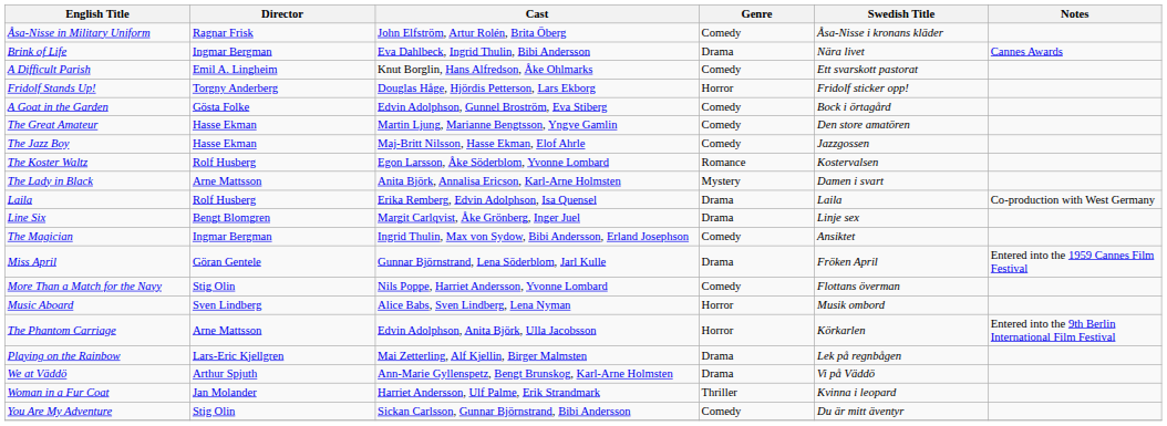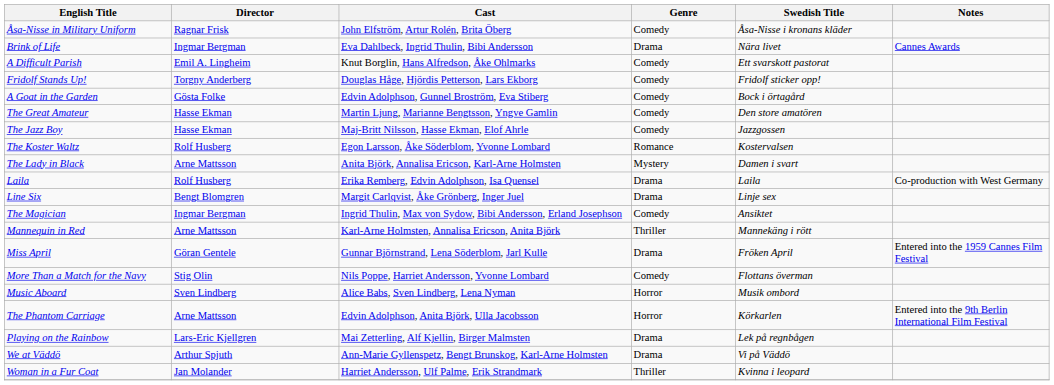Fridolf Stands Up! | Genre: Horror -> Comedy
+ row: Mannequin in Red | Arne Mattsson | Karl-Arne Holmsten, Annalisa Ericson, Anita Björk | Thriller | Mannekäng i rött
- row: You Are My Adventure | Stig Olin | Sickan Carlsson, Gunnar Björnstrand, Bibi Andersson | Comedy | Du är mitt äventyr
